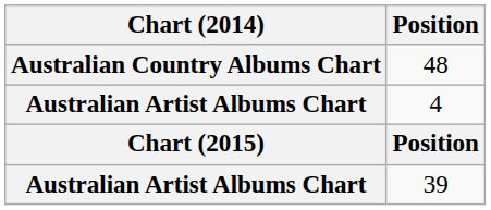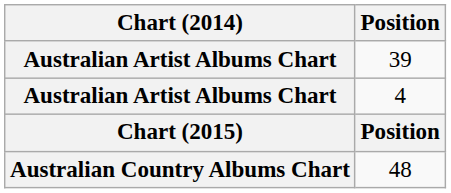rows swapped: 39 <-> 48
